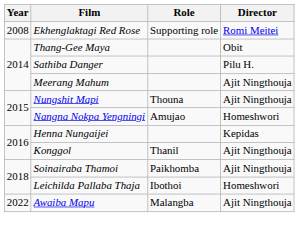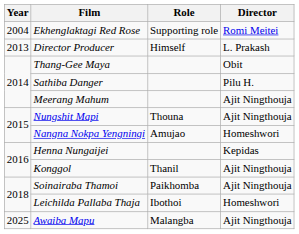Ekhenglaktagi Red Rose | Year: 2008 -> 2004
+ row: 2013 | Director Producer | Himself | L. Prakash
Awaiba Mapu | Year: 2022 -> 2025
